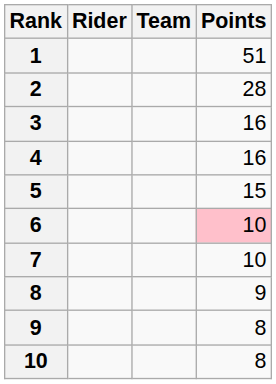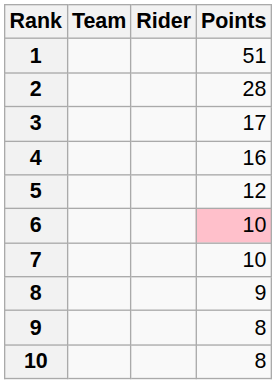columns swapped: Rider <-> Team
3 | Points: 16 -> 17
5 | Points: 15 -> 12
